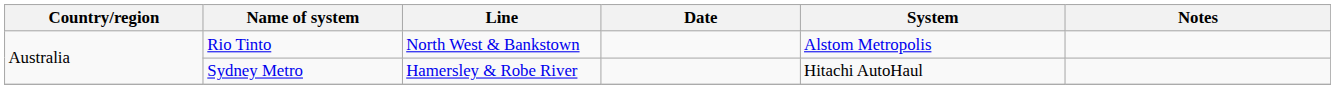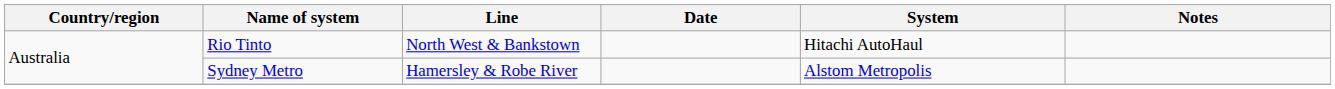Rio Tinto | System: Alstom Metropolis -> Hitachi AutoHaul
Sydney Metro | System: Hitachi AutoHaul -> Alstom Metropolis
